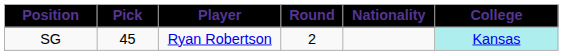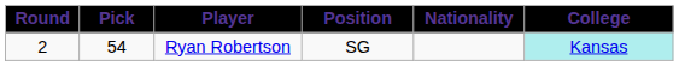columns swapped: Round <-> Position
Ryan Robertson | Pick: 45 -> 54
